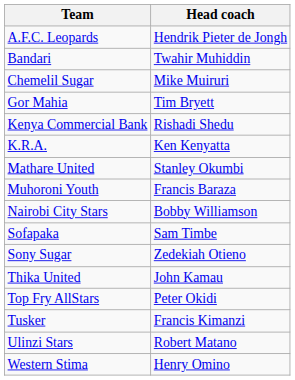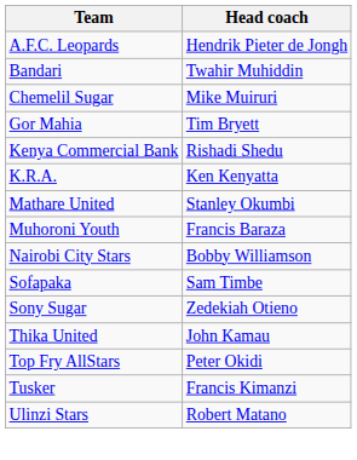- row: Western Stima | Henry Omino
